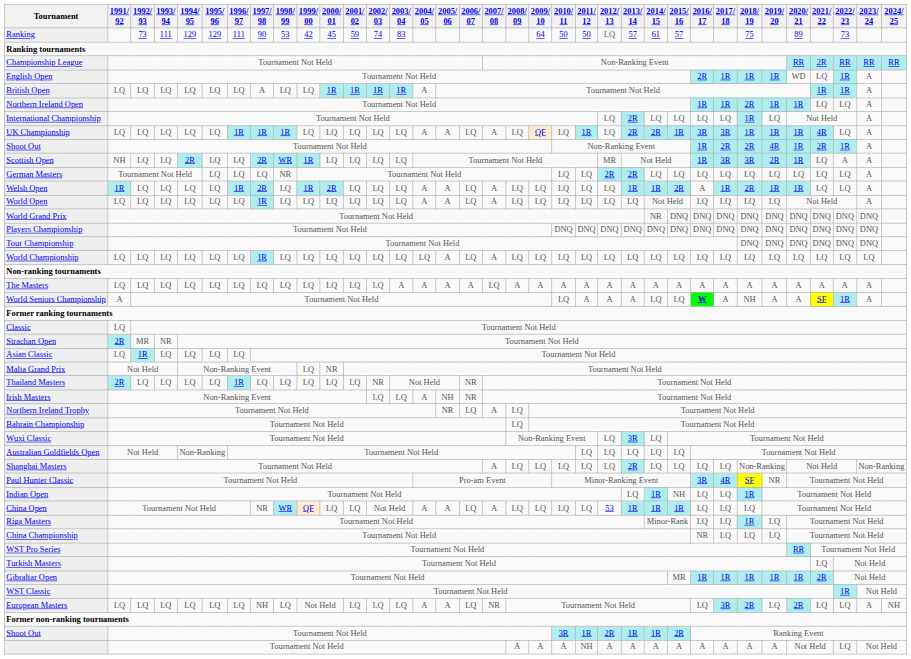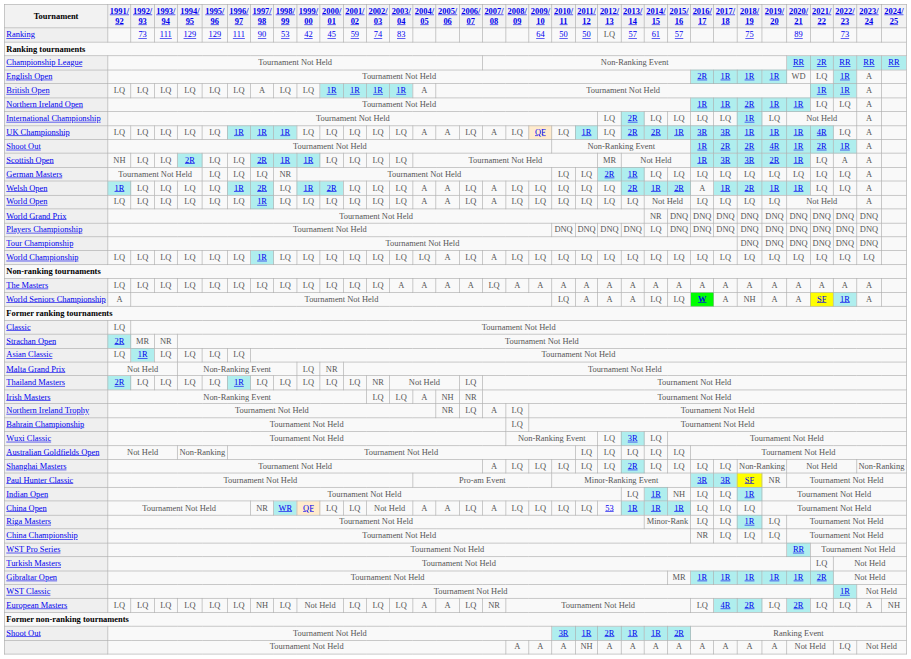Scottish Open | 1998/ 99: WR -> 1R
German Masters | 2013/ 14: 2R -> 1R
Welsh Open | 2013/ 14: 1R -> 2R
Players Championship | 2014/ 15: DNQ -> LQ
Thailand Masters | 2006/ 07: NR -> LQ
Paul Hunter Classic | 2017/ 18: 4R -> 3R
European Masters | 2017/ 18: 3R -> 4R
